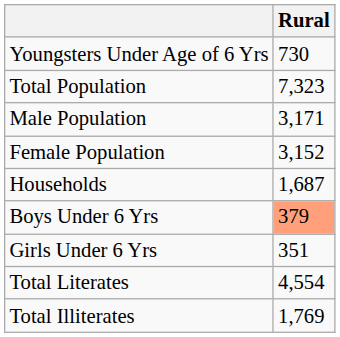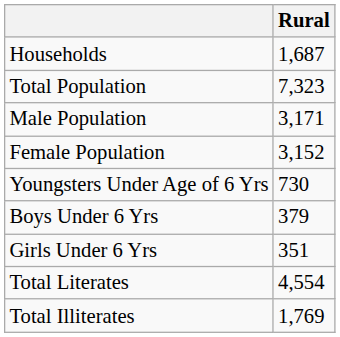rows swapped: Households <-> Youngsters Under Age of 6 Yrs
Boys Under 6 Yrs | Rural: lightsalmon background -> no background
